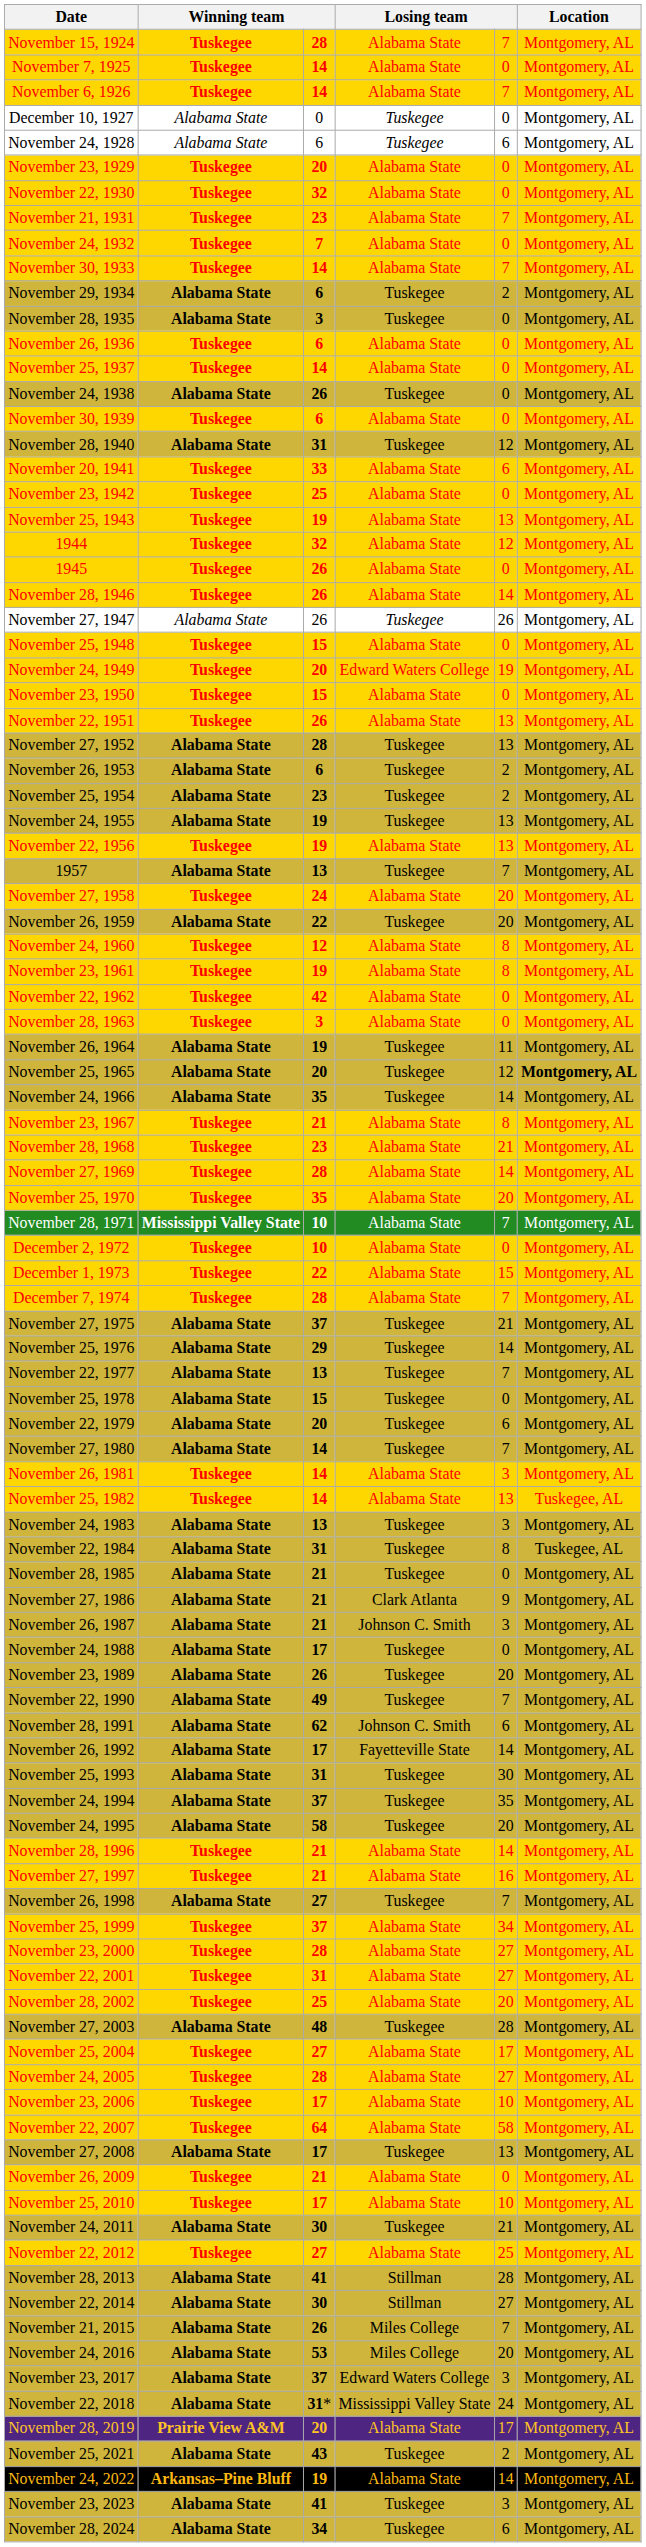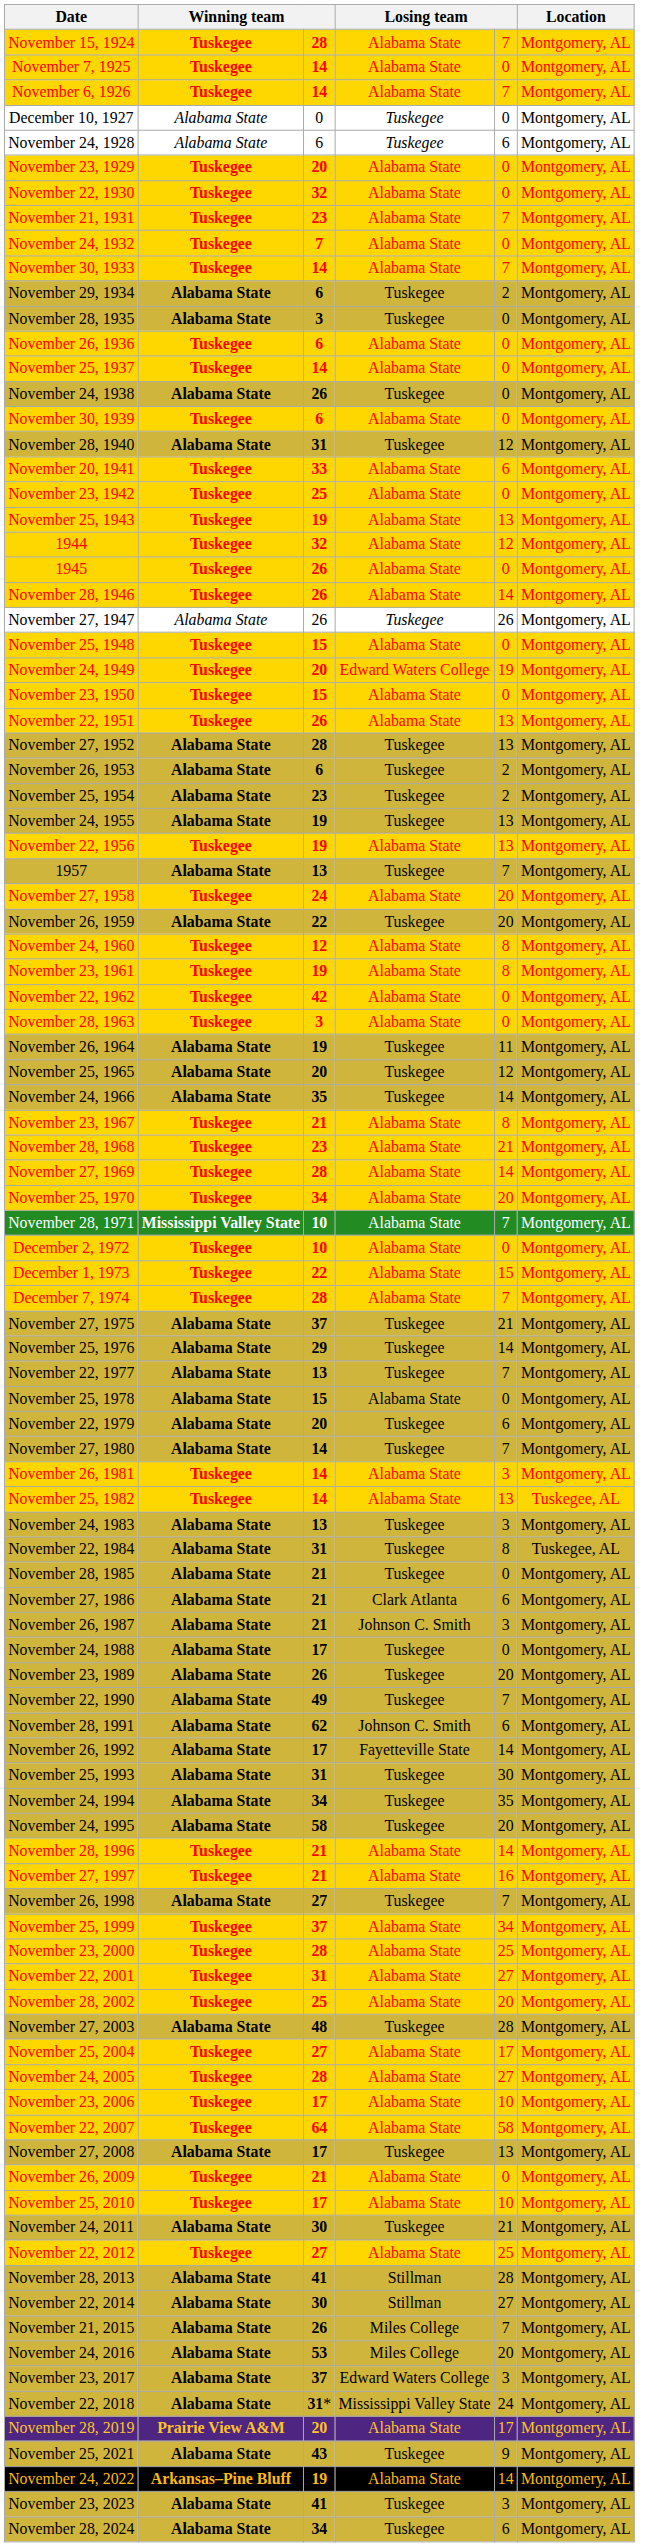November 25, 1965 | Location: bold -> normal
November 25, 1970 | column 3: 35 -> 34
November 25, 1978 | column 4: Tuskegee -> Alabama State
November 27, 1986 | column 5: 9 -> 6
November 24, 1994 | column 3: 37 -> 34
November 23, 2000 | column 5: 27 -> 25
November 25, 2021 | column 5: 2 -> 9
